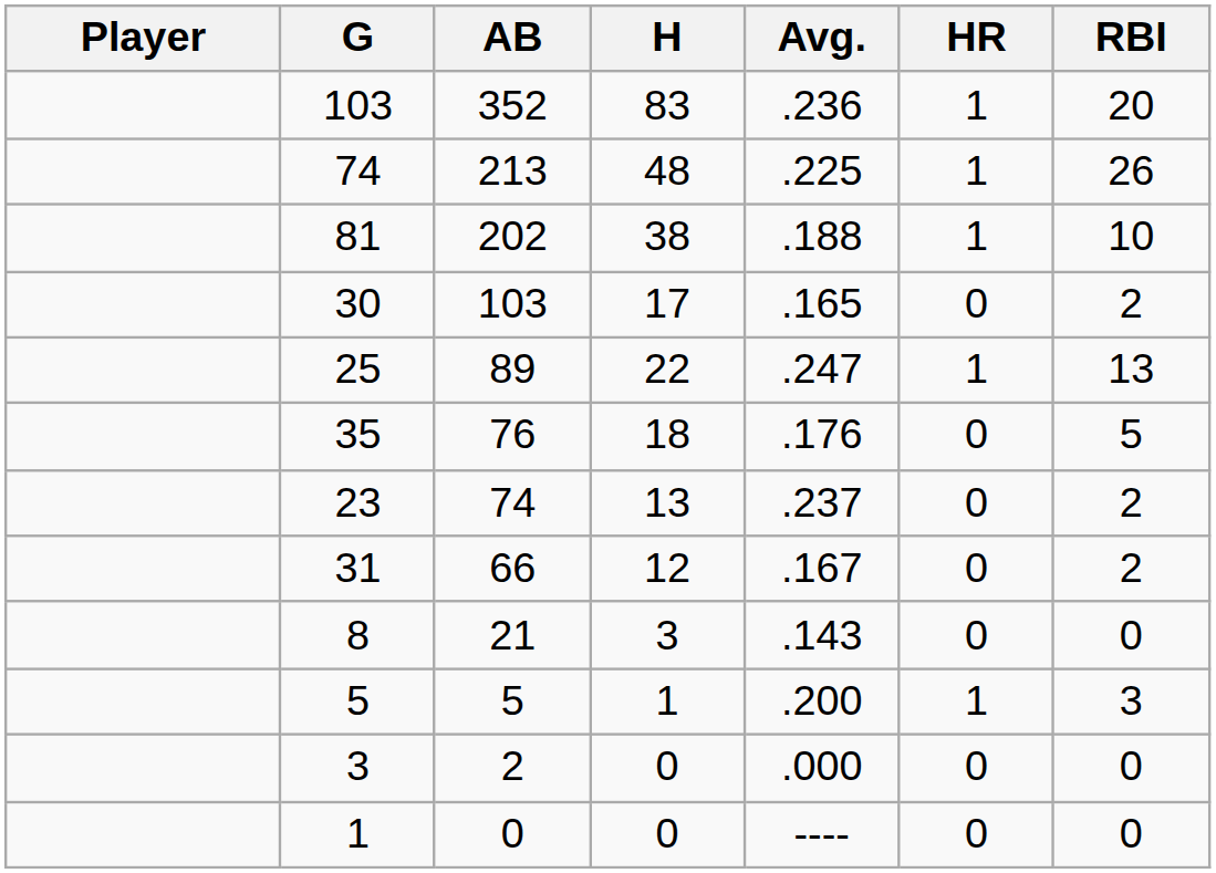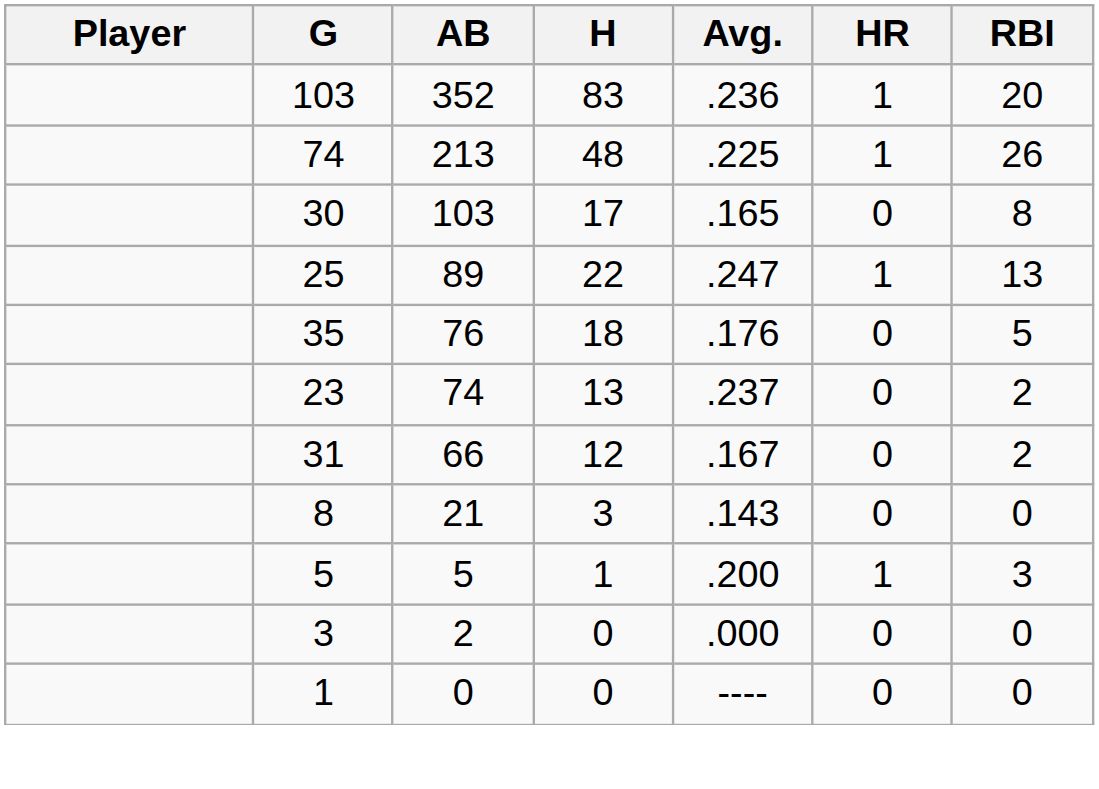- row: 81 | 202 | 38 | .188 | 1 | 10
30 | RBI: 2 -> 8
